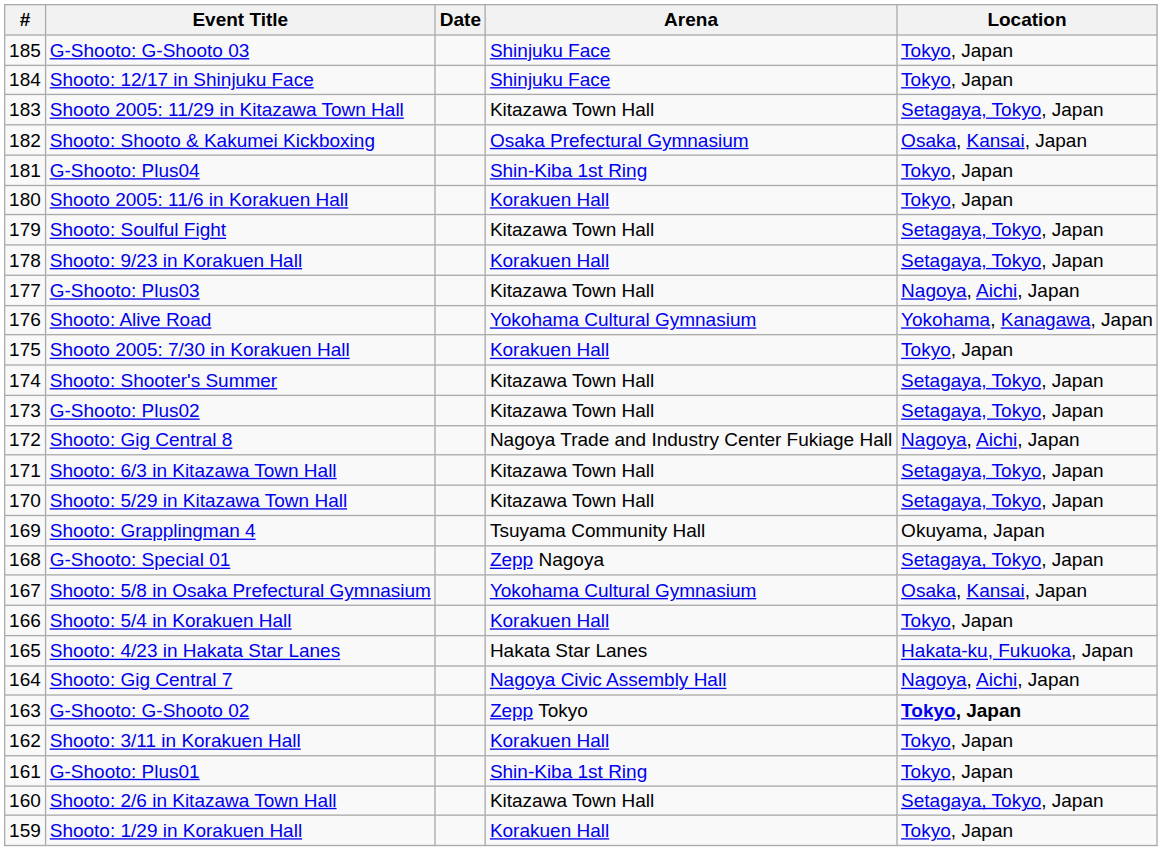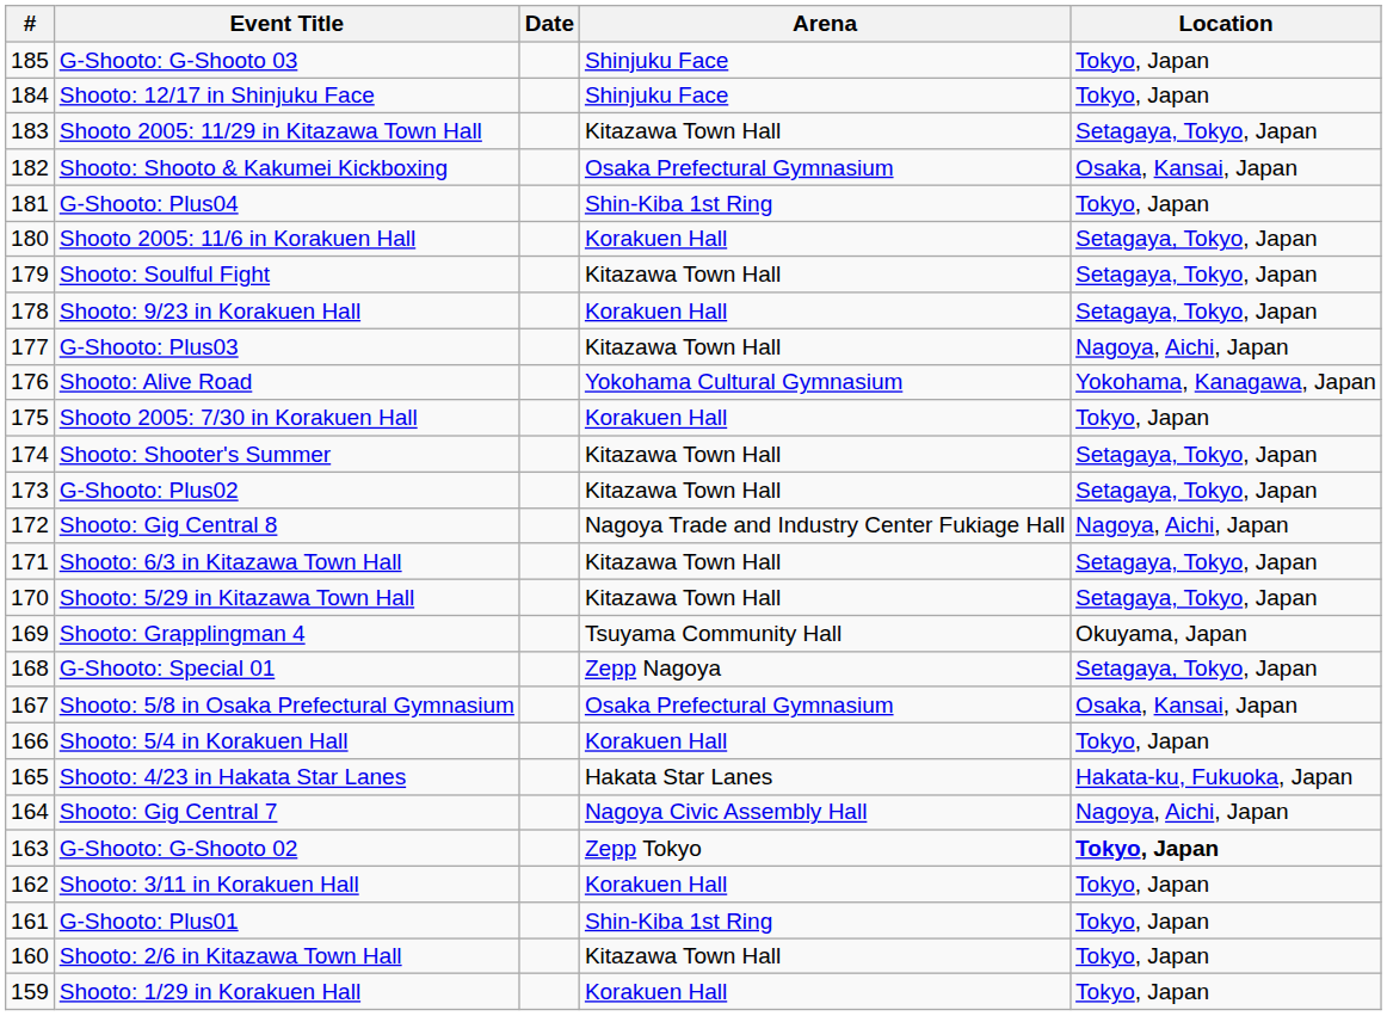Shooto 2005: 11/6 in Korakuen Hall | Location: Tokyo, Japan -> Setagaya, Tokyo, Japan
Shooto: 5/8 in Osaka Prefectural Gymnasium | Arena: Yokohama Cultural Gymnasium -> Osaka Prefectural Gymnasium
Shooto: 2/6 in Kitazawa Town Hall | Location: Setagaya, Tokyo, Japan -> Tokyo, Japan
